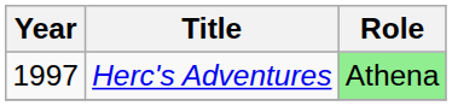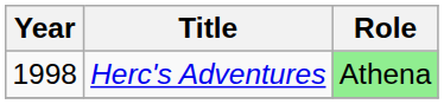Herc's Adventures | Year: 1997 -> 1998
